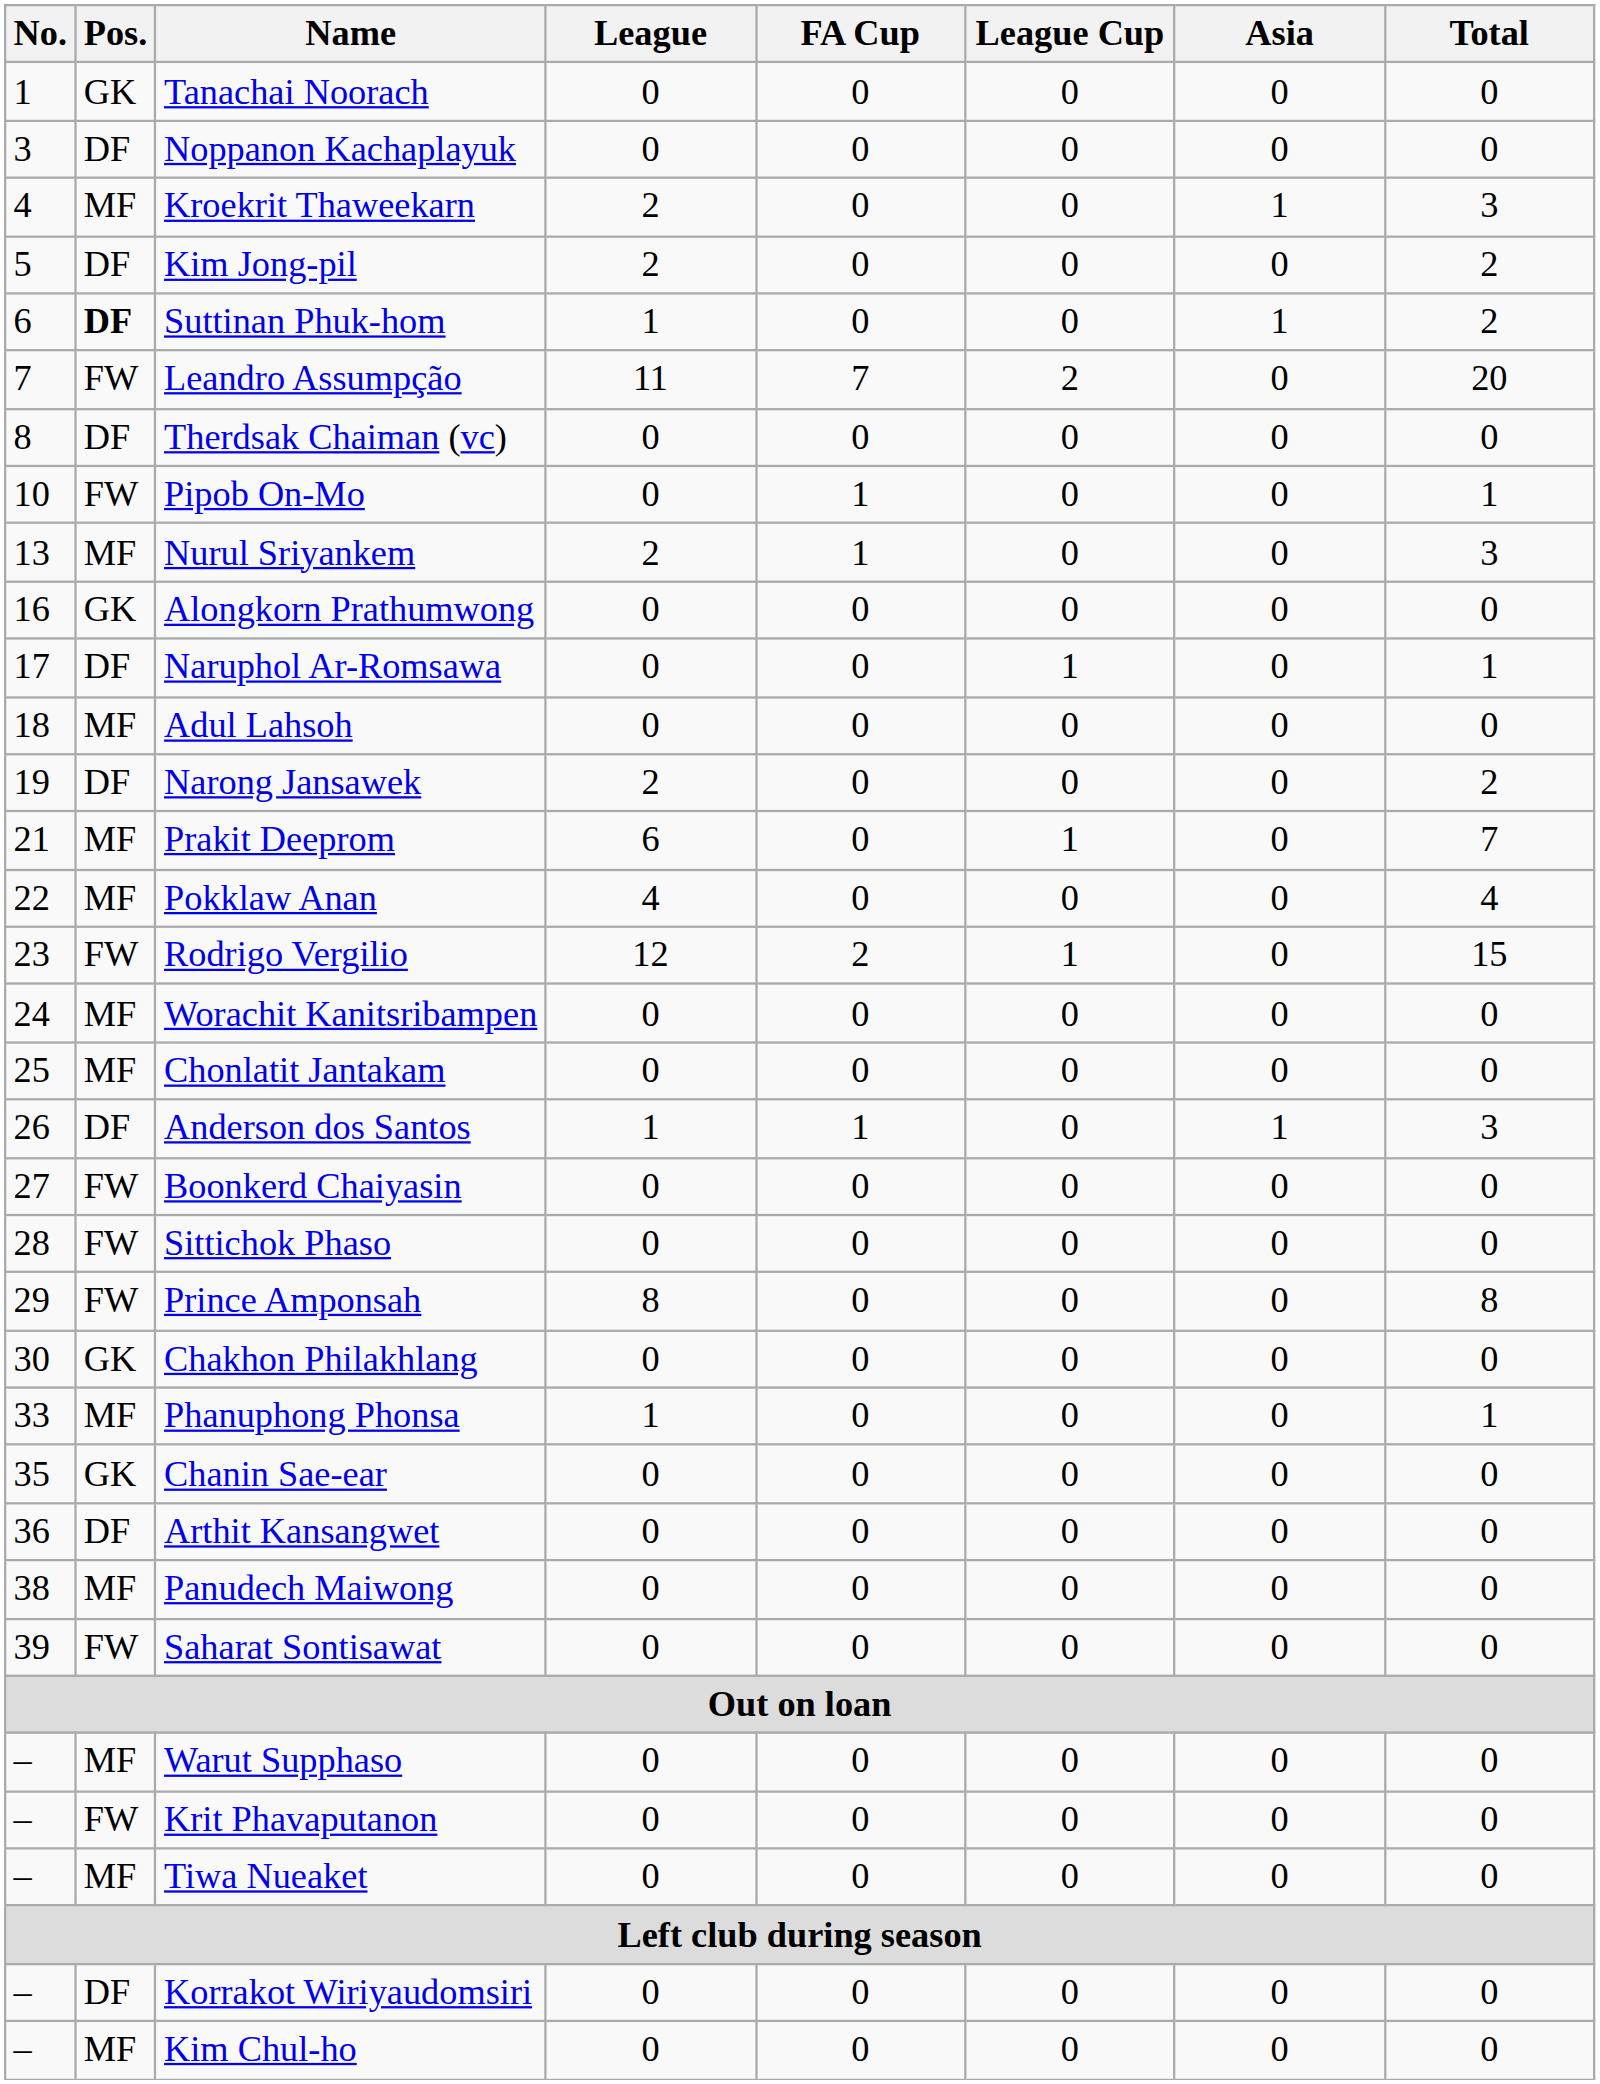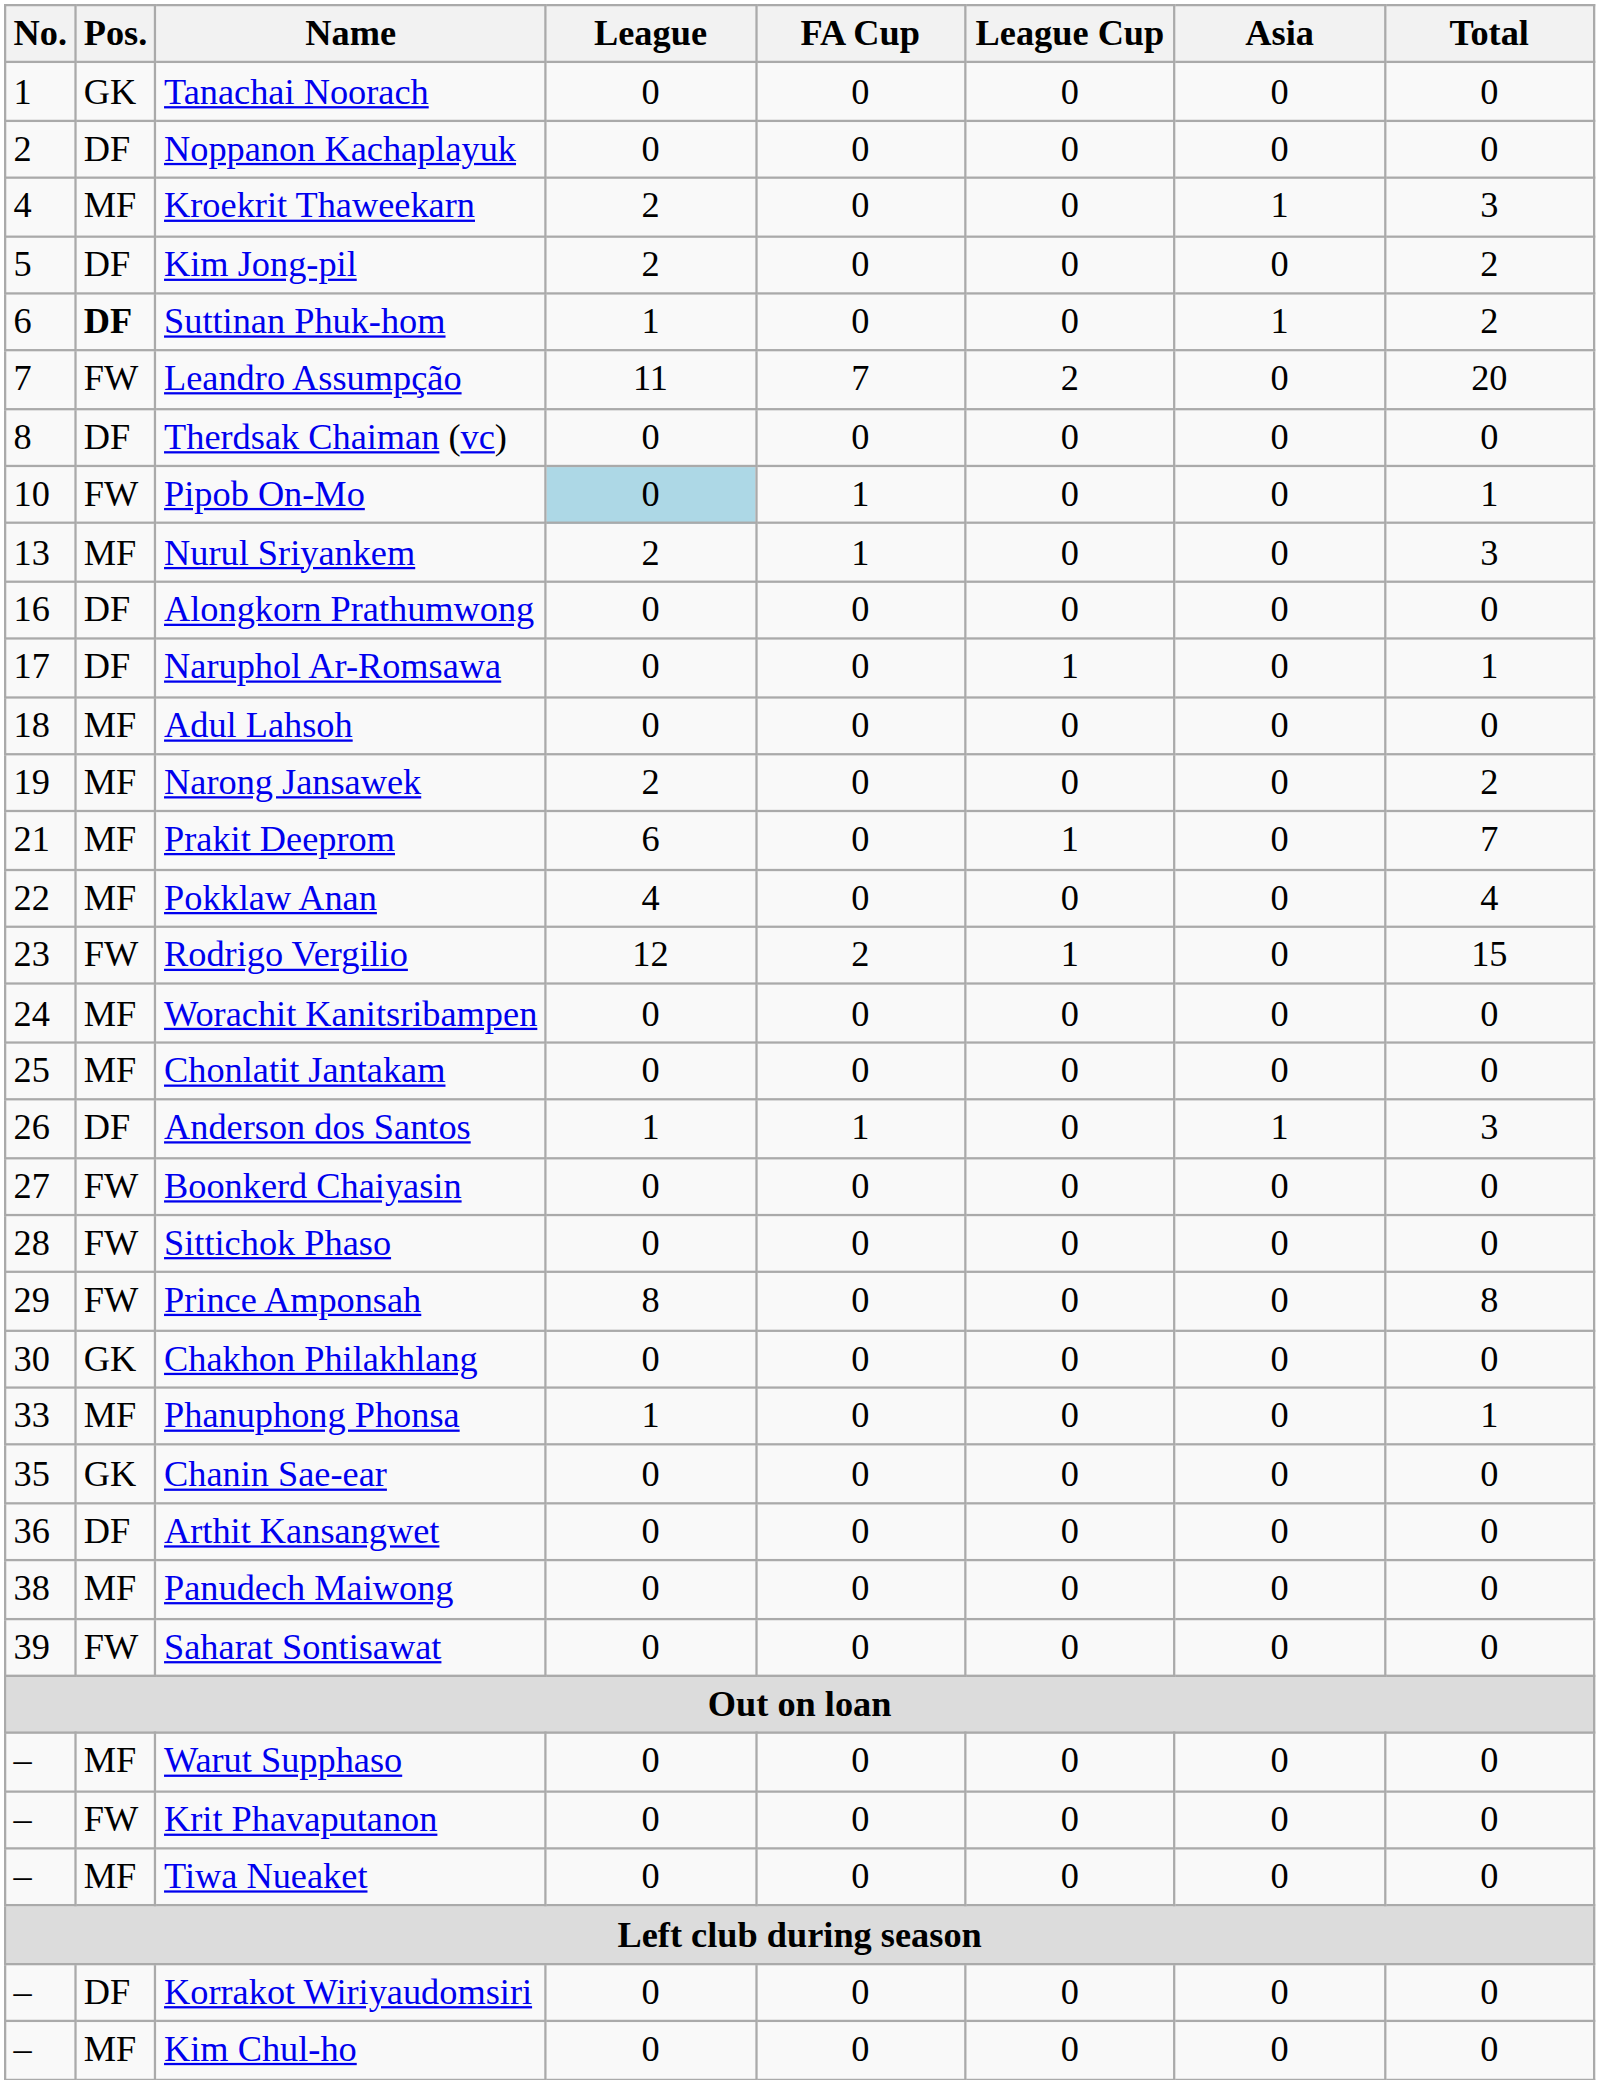Noppanon Kachaplayuk | No.: 3 -> 2
Pipob On-Mo | League: no background -> lightblue background
Alongkorn Prathumwong | Pos.: GK -> DF
Narong Jansawek | Pos.: DF -> MF
